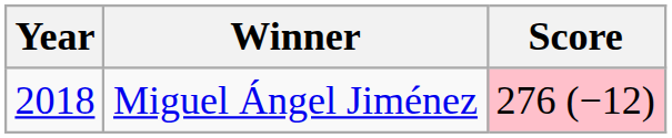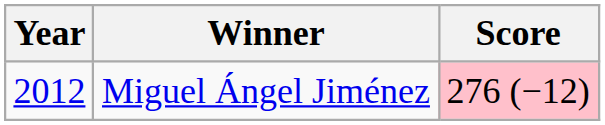Miguel Ángel Jiménez | Year: 2018 -> 2012
